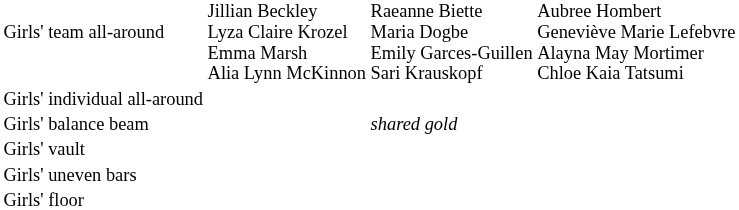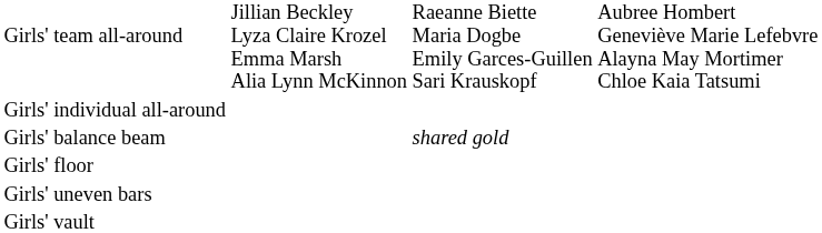rows swapped: Girls' floor <-> Girls' vault
